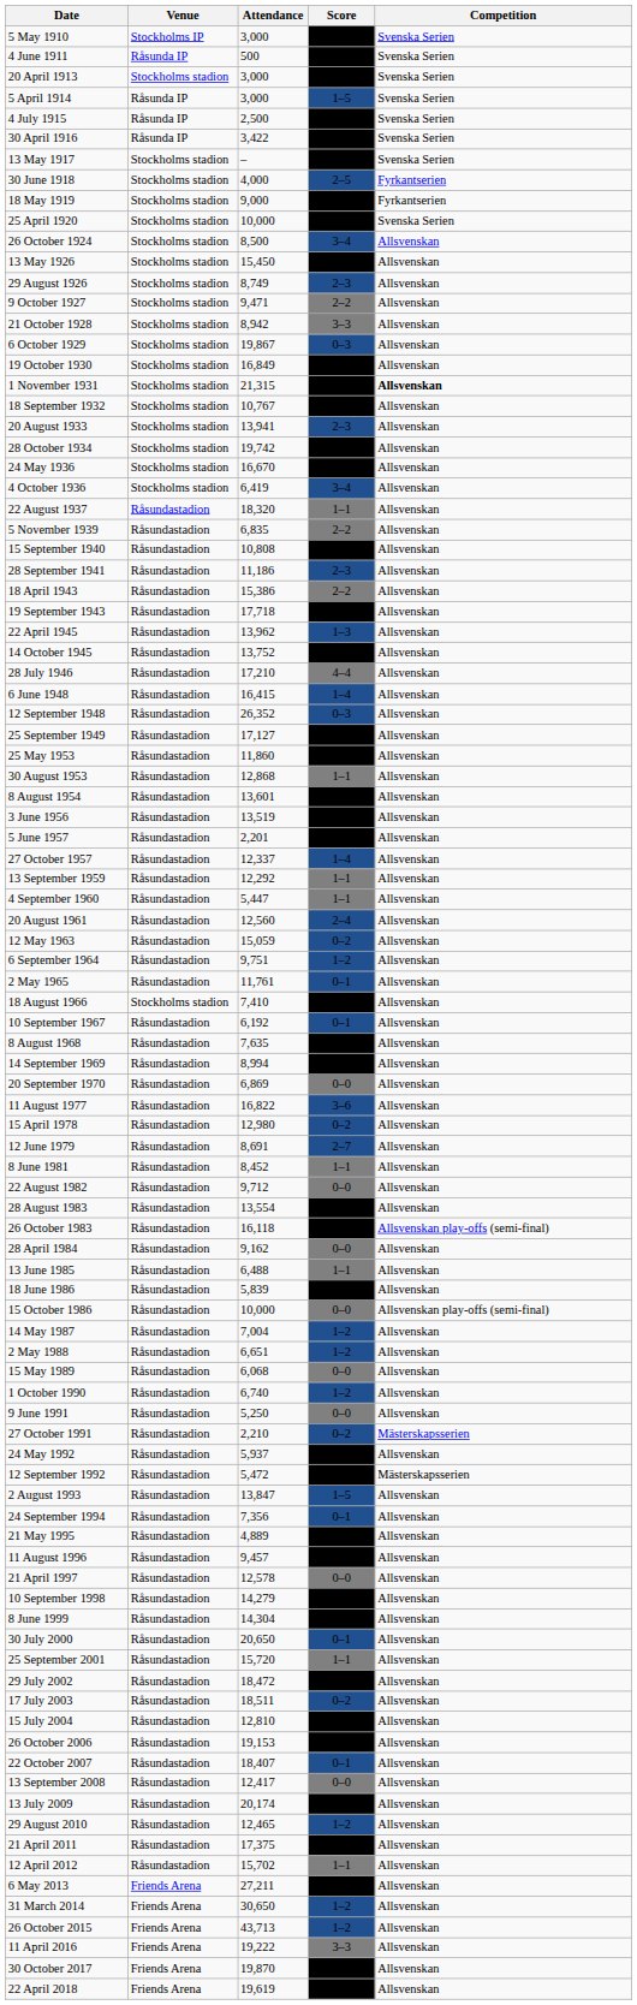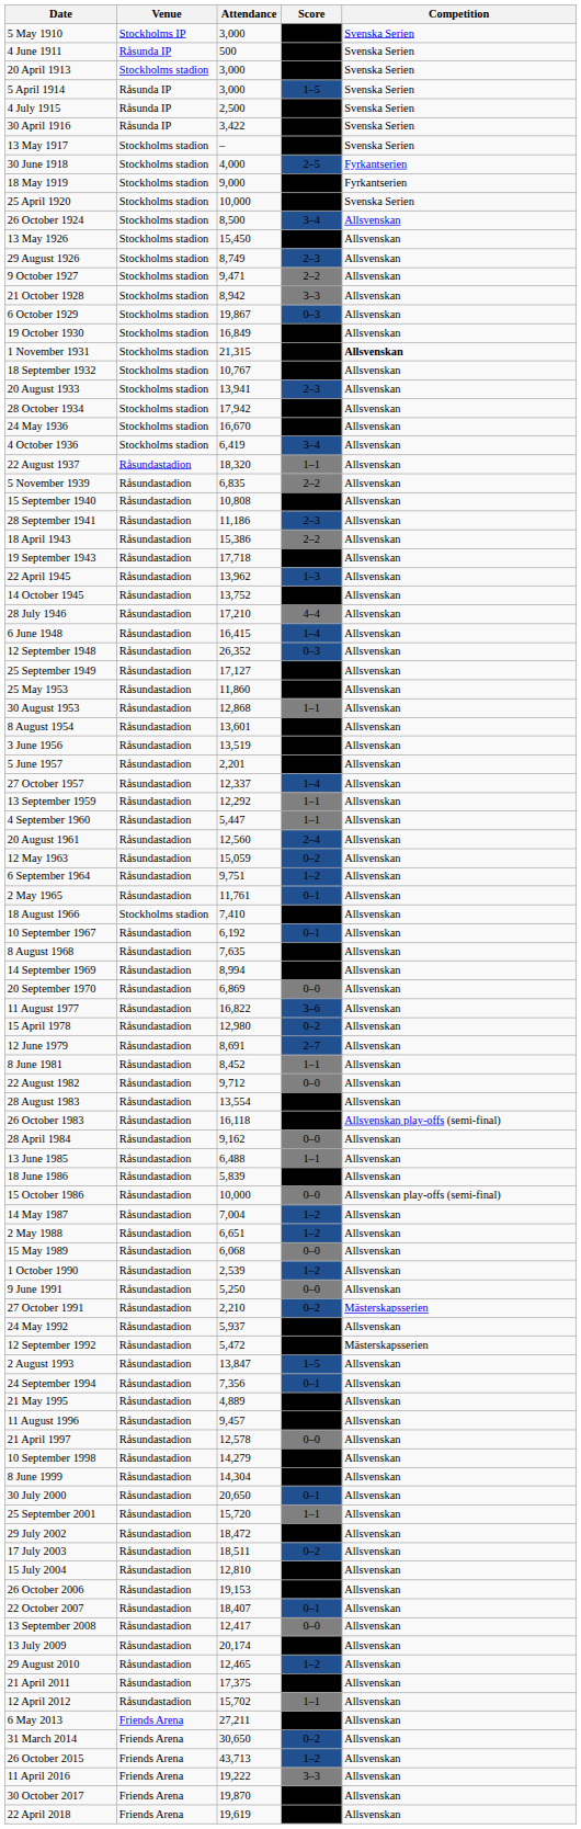28 October 1934 | Attendance: 19,742 -> 17,942
1 October 1990 | Attendance: 6,740 -> 2,539
31 March 2014 | Score: 1–2 -> 0–2
